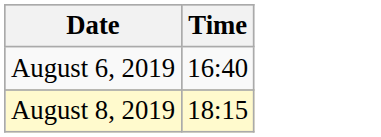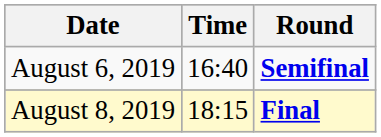+ column: Round | Semifinal | Final
